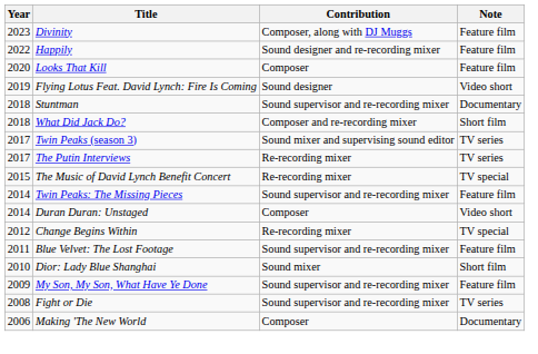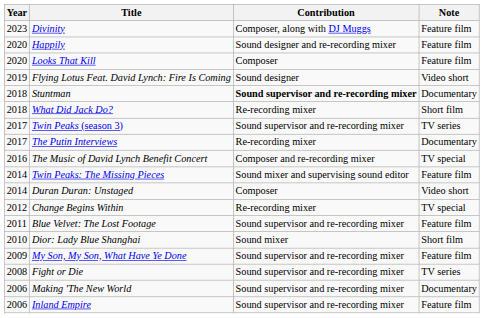Happily | Year: 2022 -> 2020
Stuntman | Contribution: normal -> bold
What Did Jack Do? | Contribution: Composer and re-recording mixer -> Re-recording mixer
Twin Peaks (season 3) | Contribution: Sound mixer and supervising sound editor -> Sound supervisor and re-recording mixer
The Putin Interviews | Note: TV series -> Documentary
The Music of David Lynch Benefit Concert | Year: 2015 -> 2016
The Music of David Lynch Benefit Concert | Contribution: Re-recording mixer -> Composer and re-recording mixer
Twin Peaks: The Missing Pieces | Contribution: Sound supervisor and re-recording mixer -> Sound mixer and supervising sound editor
Making 'The New World | Contribution: Composer -> Sound supervisor and re-recording mixer
+ row: 2006 | Inland Empire | Sound supervisor and re-recording mixer | Feature film
